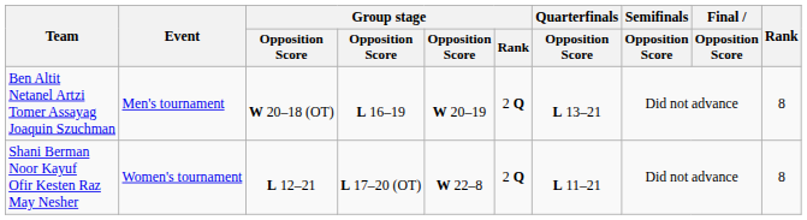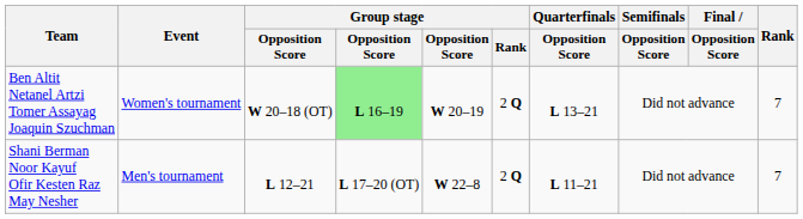Ben Altit Netanel Artzi Tomer Assayag Joaquin Szuchman | Event: Men's tournament -> Women's tournament
Ben Altit Netanel Artzi Tomer Assayag Joaquin Szuchman | column 4: no background -> lightgreen background
Ben Altit Netanel Artzi Tomer Assayag Joaquin Szuchman | Rank: 8 -> 7
Shani Berman Noor Kayuf Ofir Kesten Raz May Nesher | Event: Women's tournament -> Men's tournament
Shani Berman Noor Kayuf Ofir Kesten Raz May Nesher | Rank: 8 -> 7
